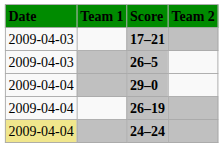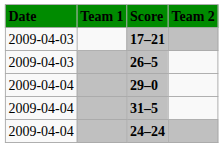- row: 2009-04-04 | 26–19
+ row: 2009-04-04 | 31–5
24–24 | Date: khaki background -> no background
